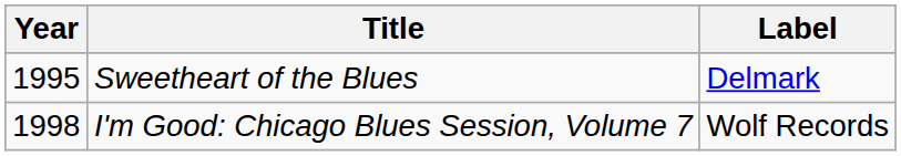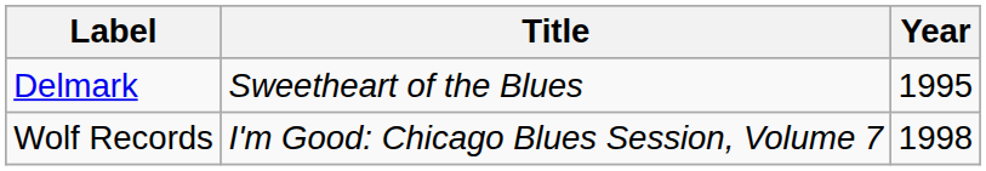columns swapped: Year <-> Label
